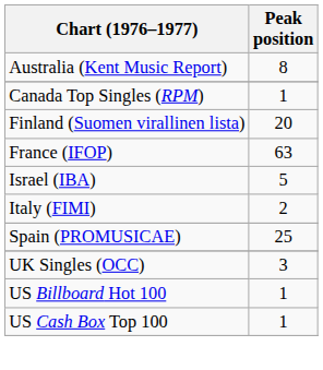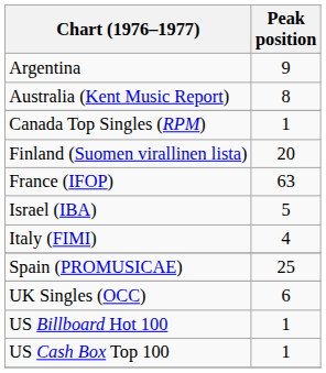+ row: Argentina | 9
Italy (FIMI) | Peak position: 2 -> 4
UK Singles (OCC) | Peak position: 3 -> 6
